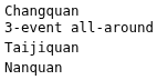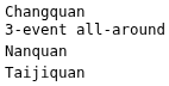rows swapped: Nanquan <-> Taijiquan
